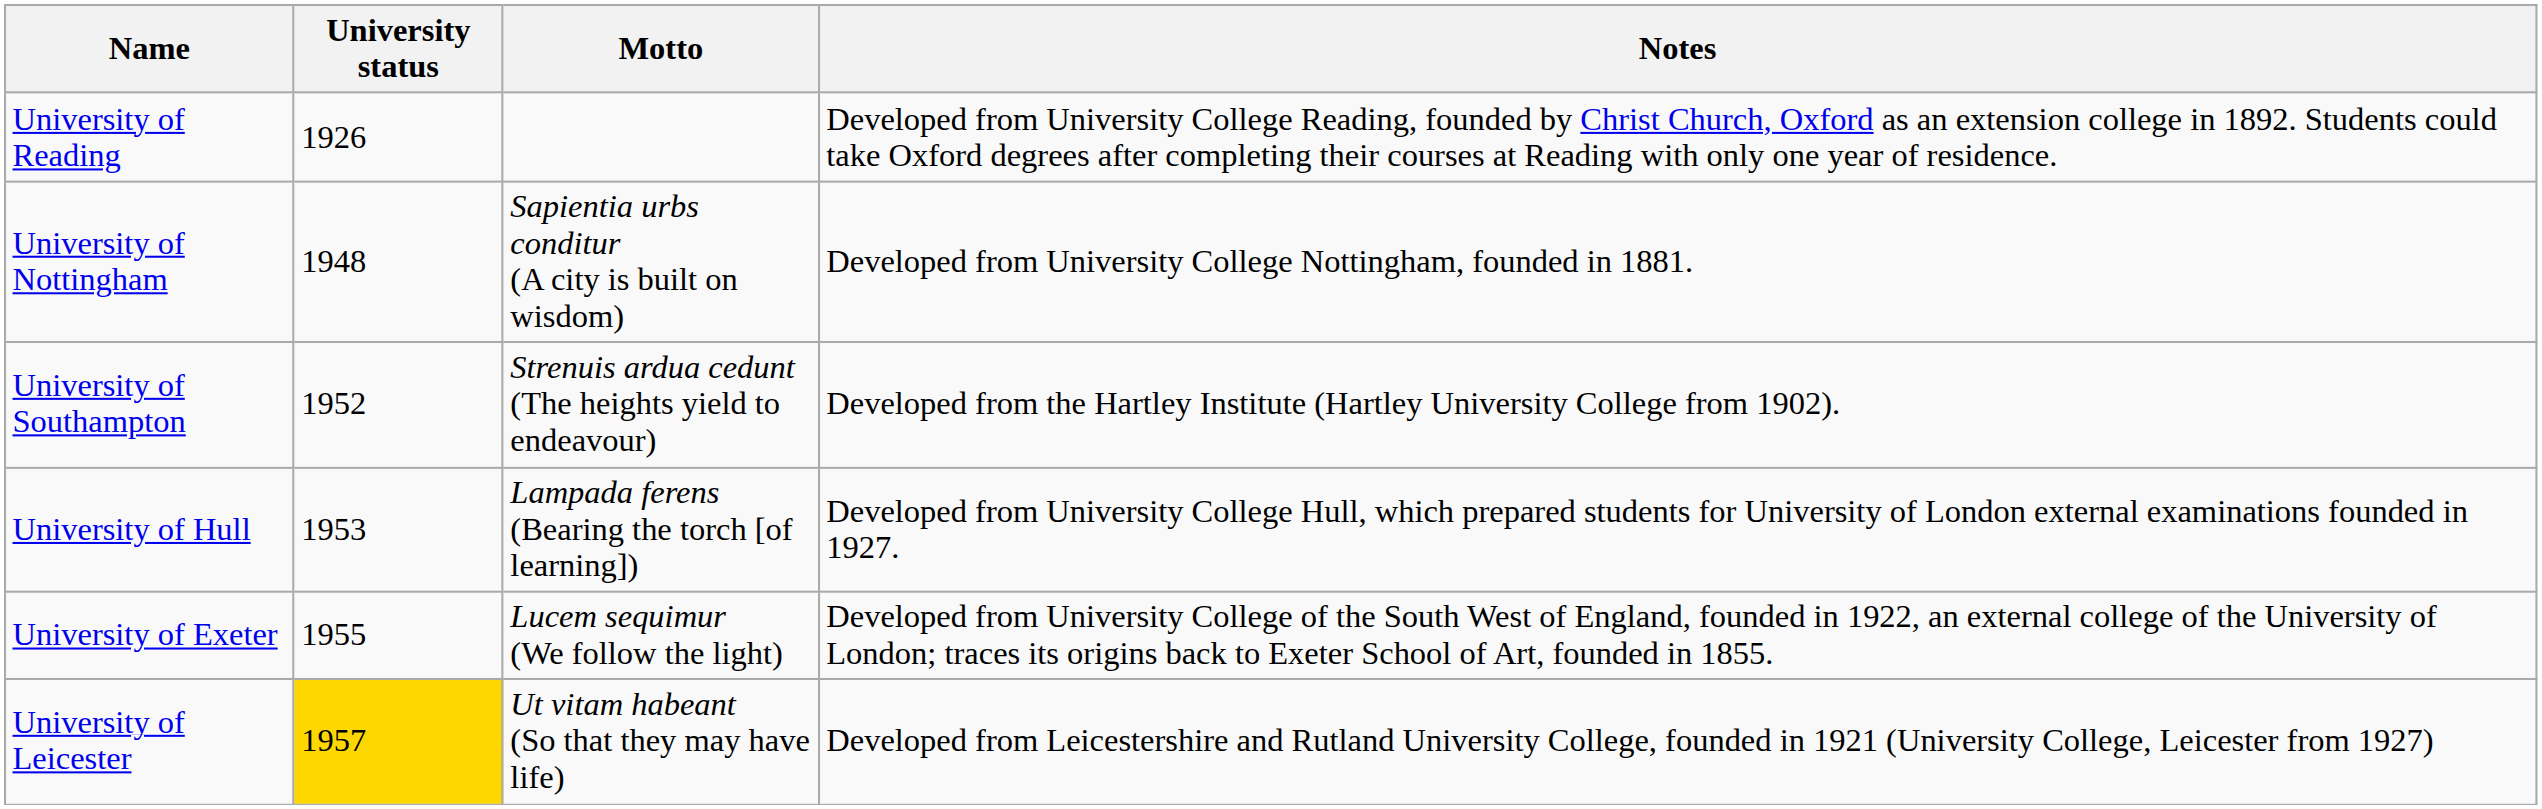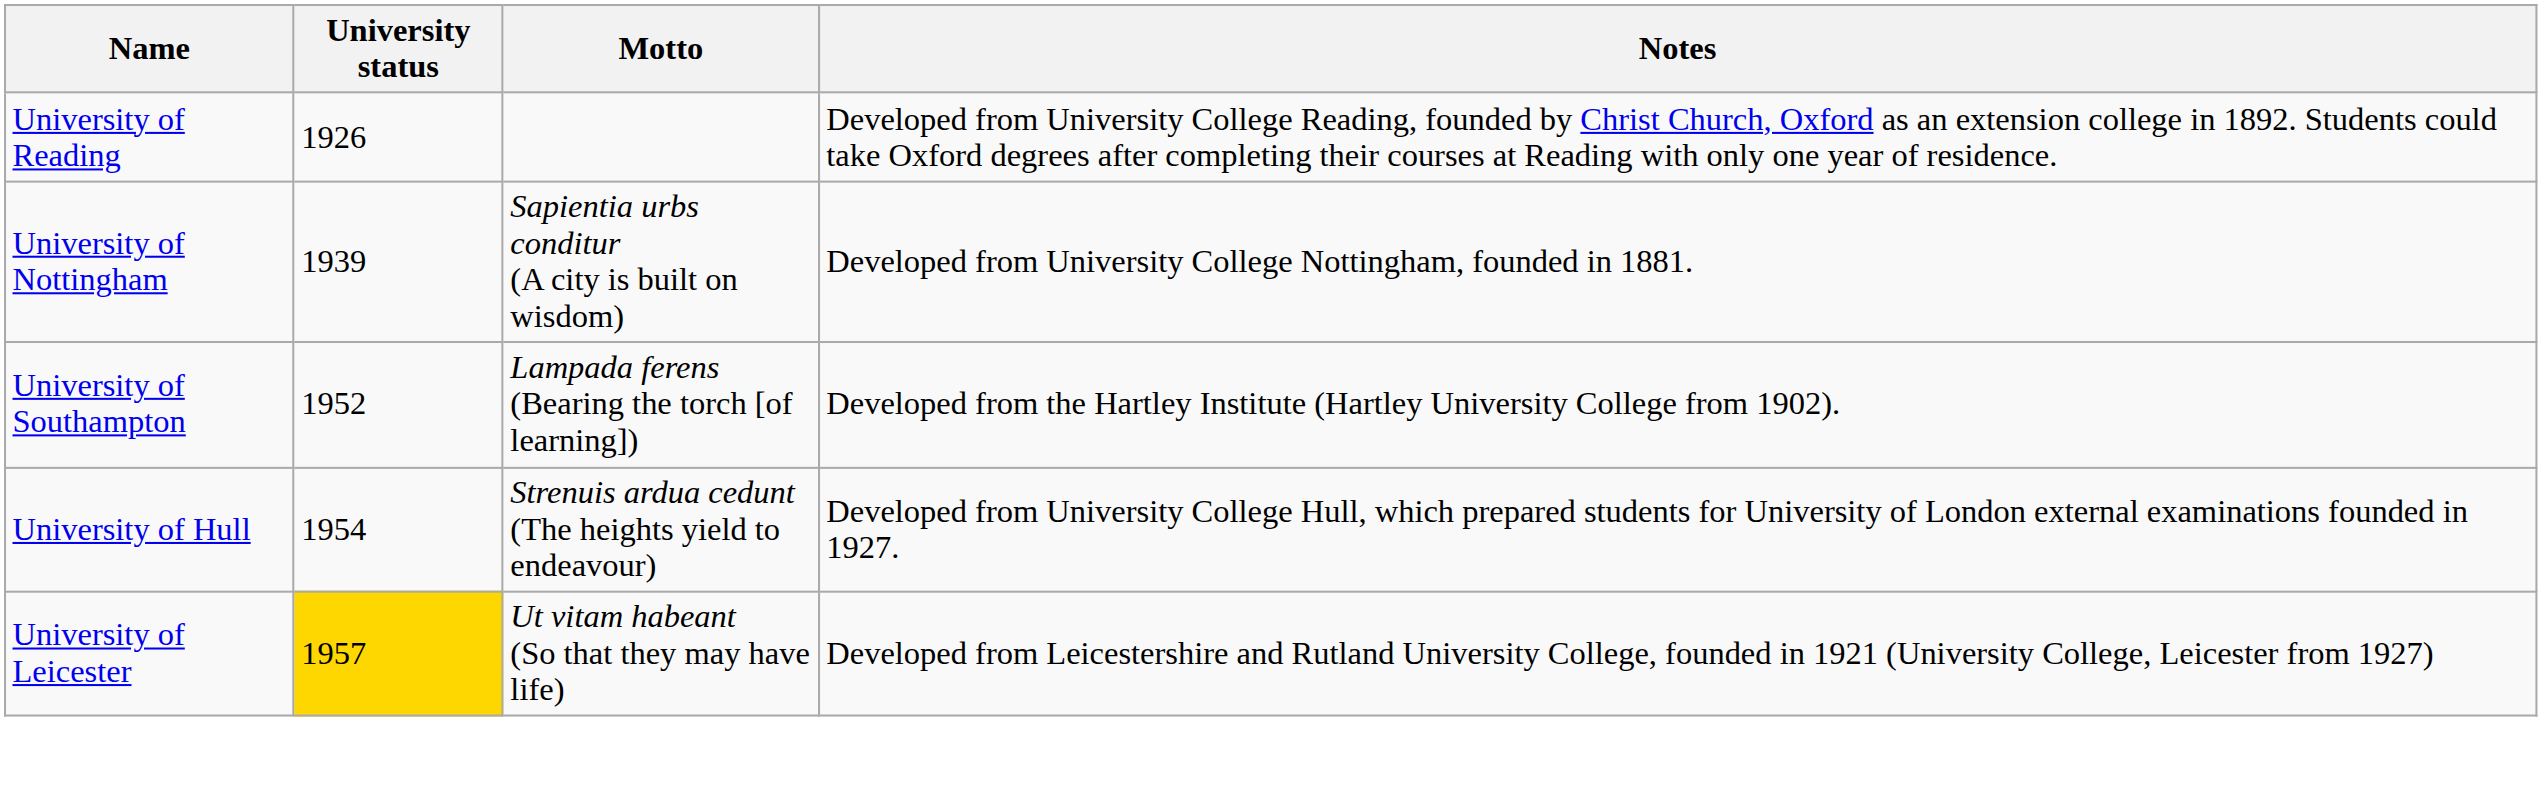University of Nottingham | University status: 1948 -> 1939
University of Southampton | Motto: Strenuis ardua cedunt (The heights yield to endeavour) -> Lampada ferens (Bearing the torch [of learning])
University of Hull | University status: 1953 -> 1954
University of Hull | Motto: Lampada ferens (Bearing the torch [of learning]) -> Strenuis ardua cedunt (The heights yield to endeavour)
- row: University of Exeter | 1955 | Lucem sequimur (We follow the light) | Developed from University College of the South West of England, founded in 1922, an external college of the University of London; traces its origins back to Exeter School of Art, founded in 1855.
